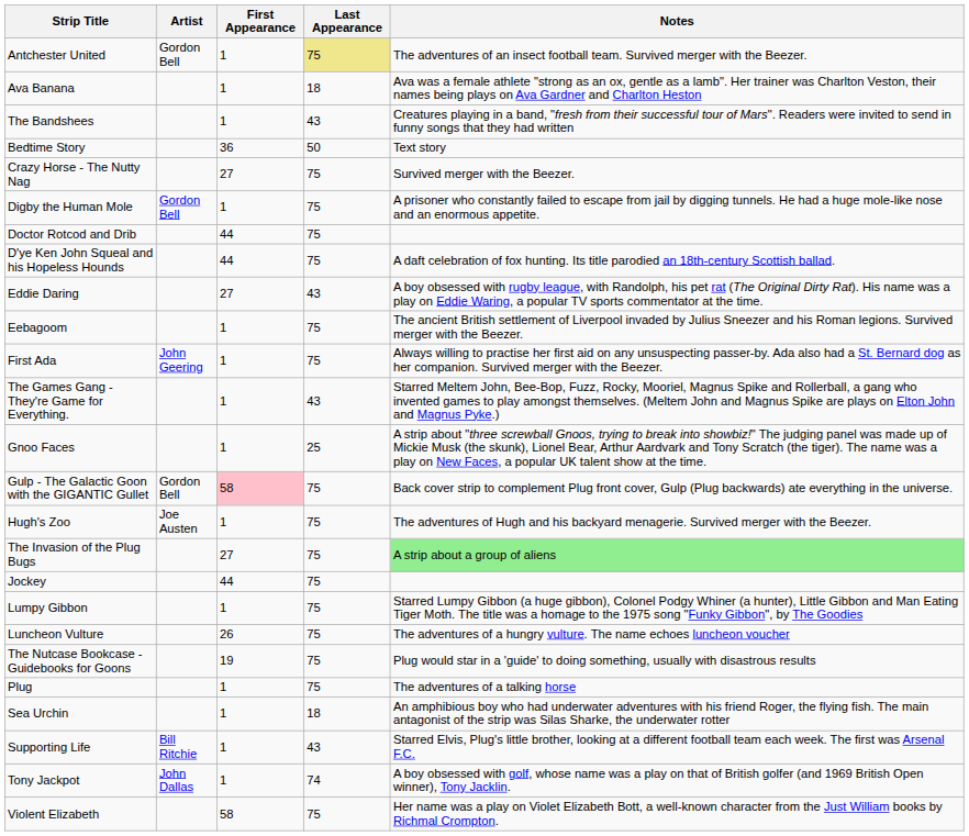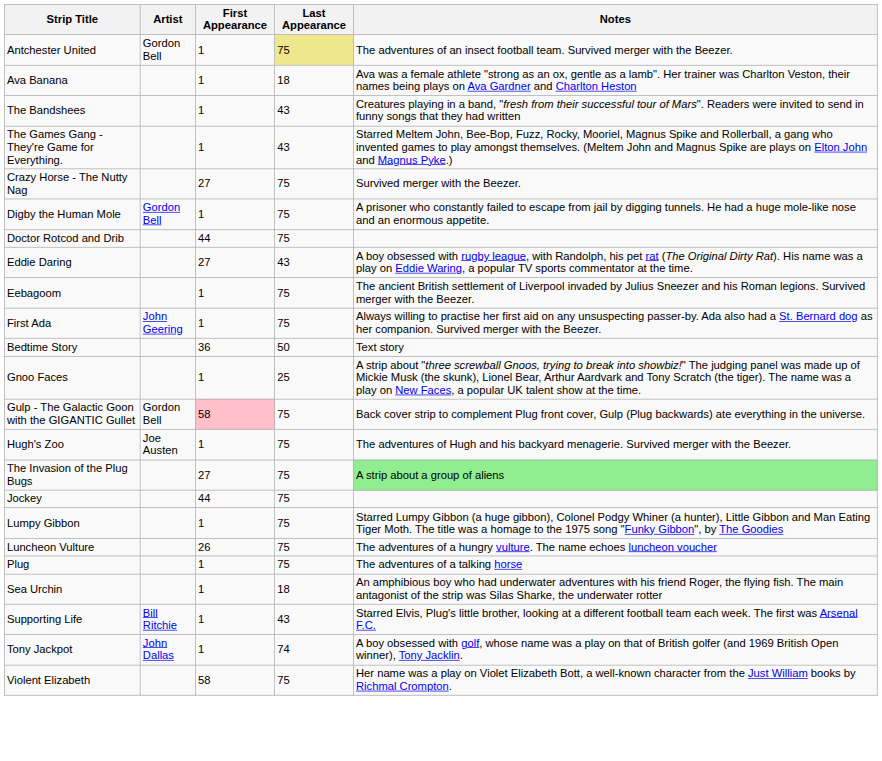rows swapped: Bedtime Story <-> The Games Gang - They're Game for Everything.
- row: D'ye Ken John Squeal and his Hopeless Hounds | 44 | 75 | A daft celebration of fox hunting. Its title parodied an 18th-century Scottish ballad.
- row: The Nutcase Bookcase - Guidebooks for Goons | 19 | 75 | Plug would star in a 'guide' to doing something, usually with disastrous results
